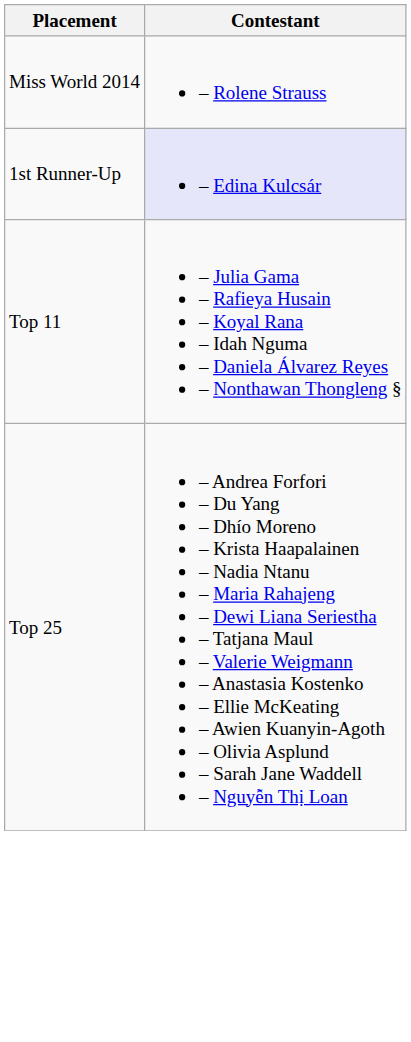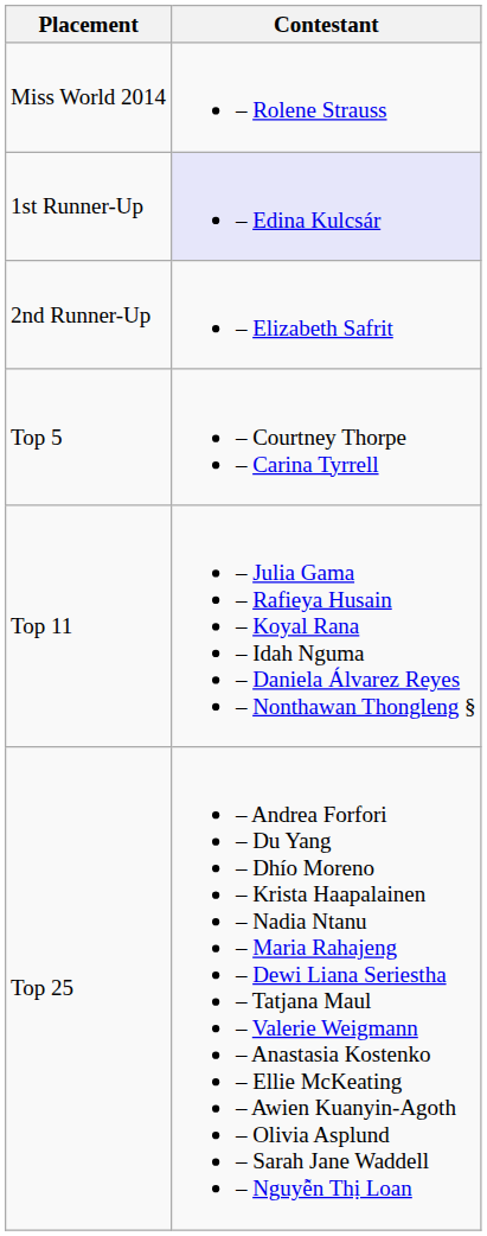+ row: 2nd Runner-Up | – Elizabeth Safrit
+ row: Top 5 | – Courtney Thorpe – Carina Tyrrell
